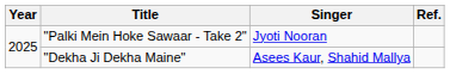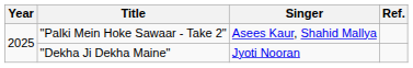"Palki Mein Hoke Sawaar - Take 2" | Singer: Jyoti Nooran -> Asees Kaur, Shahid Mallya
"Dekha Ji Dekha Maine" | Singer: Asees Kaur, Shahid Mallya -> Jyoti Nooran
